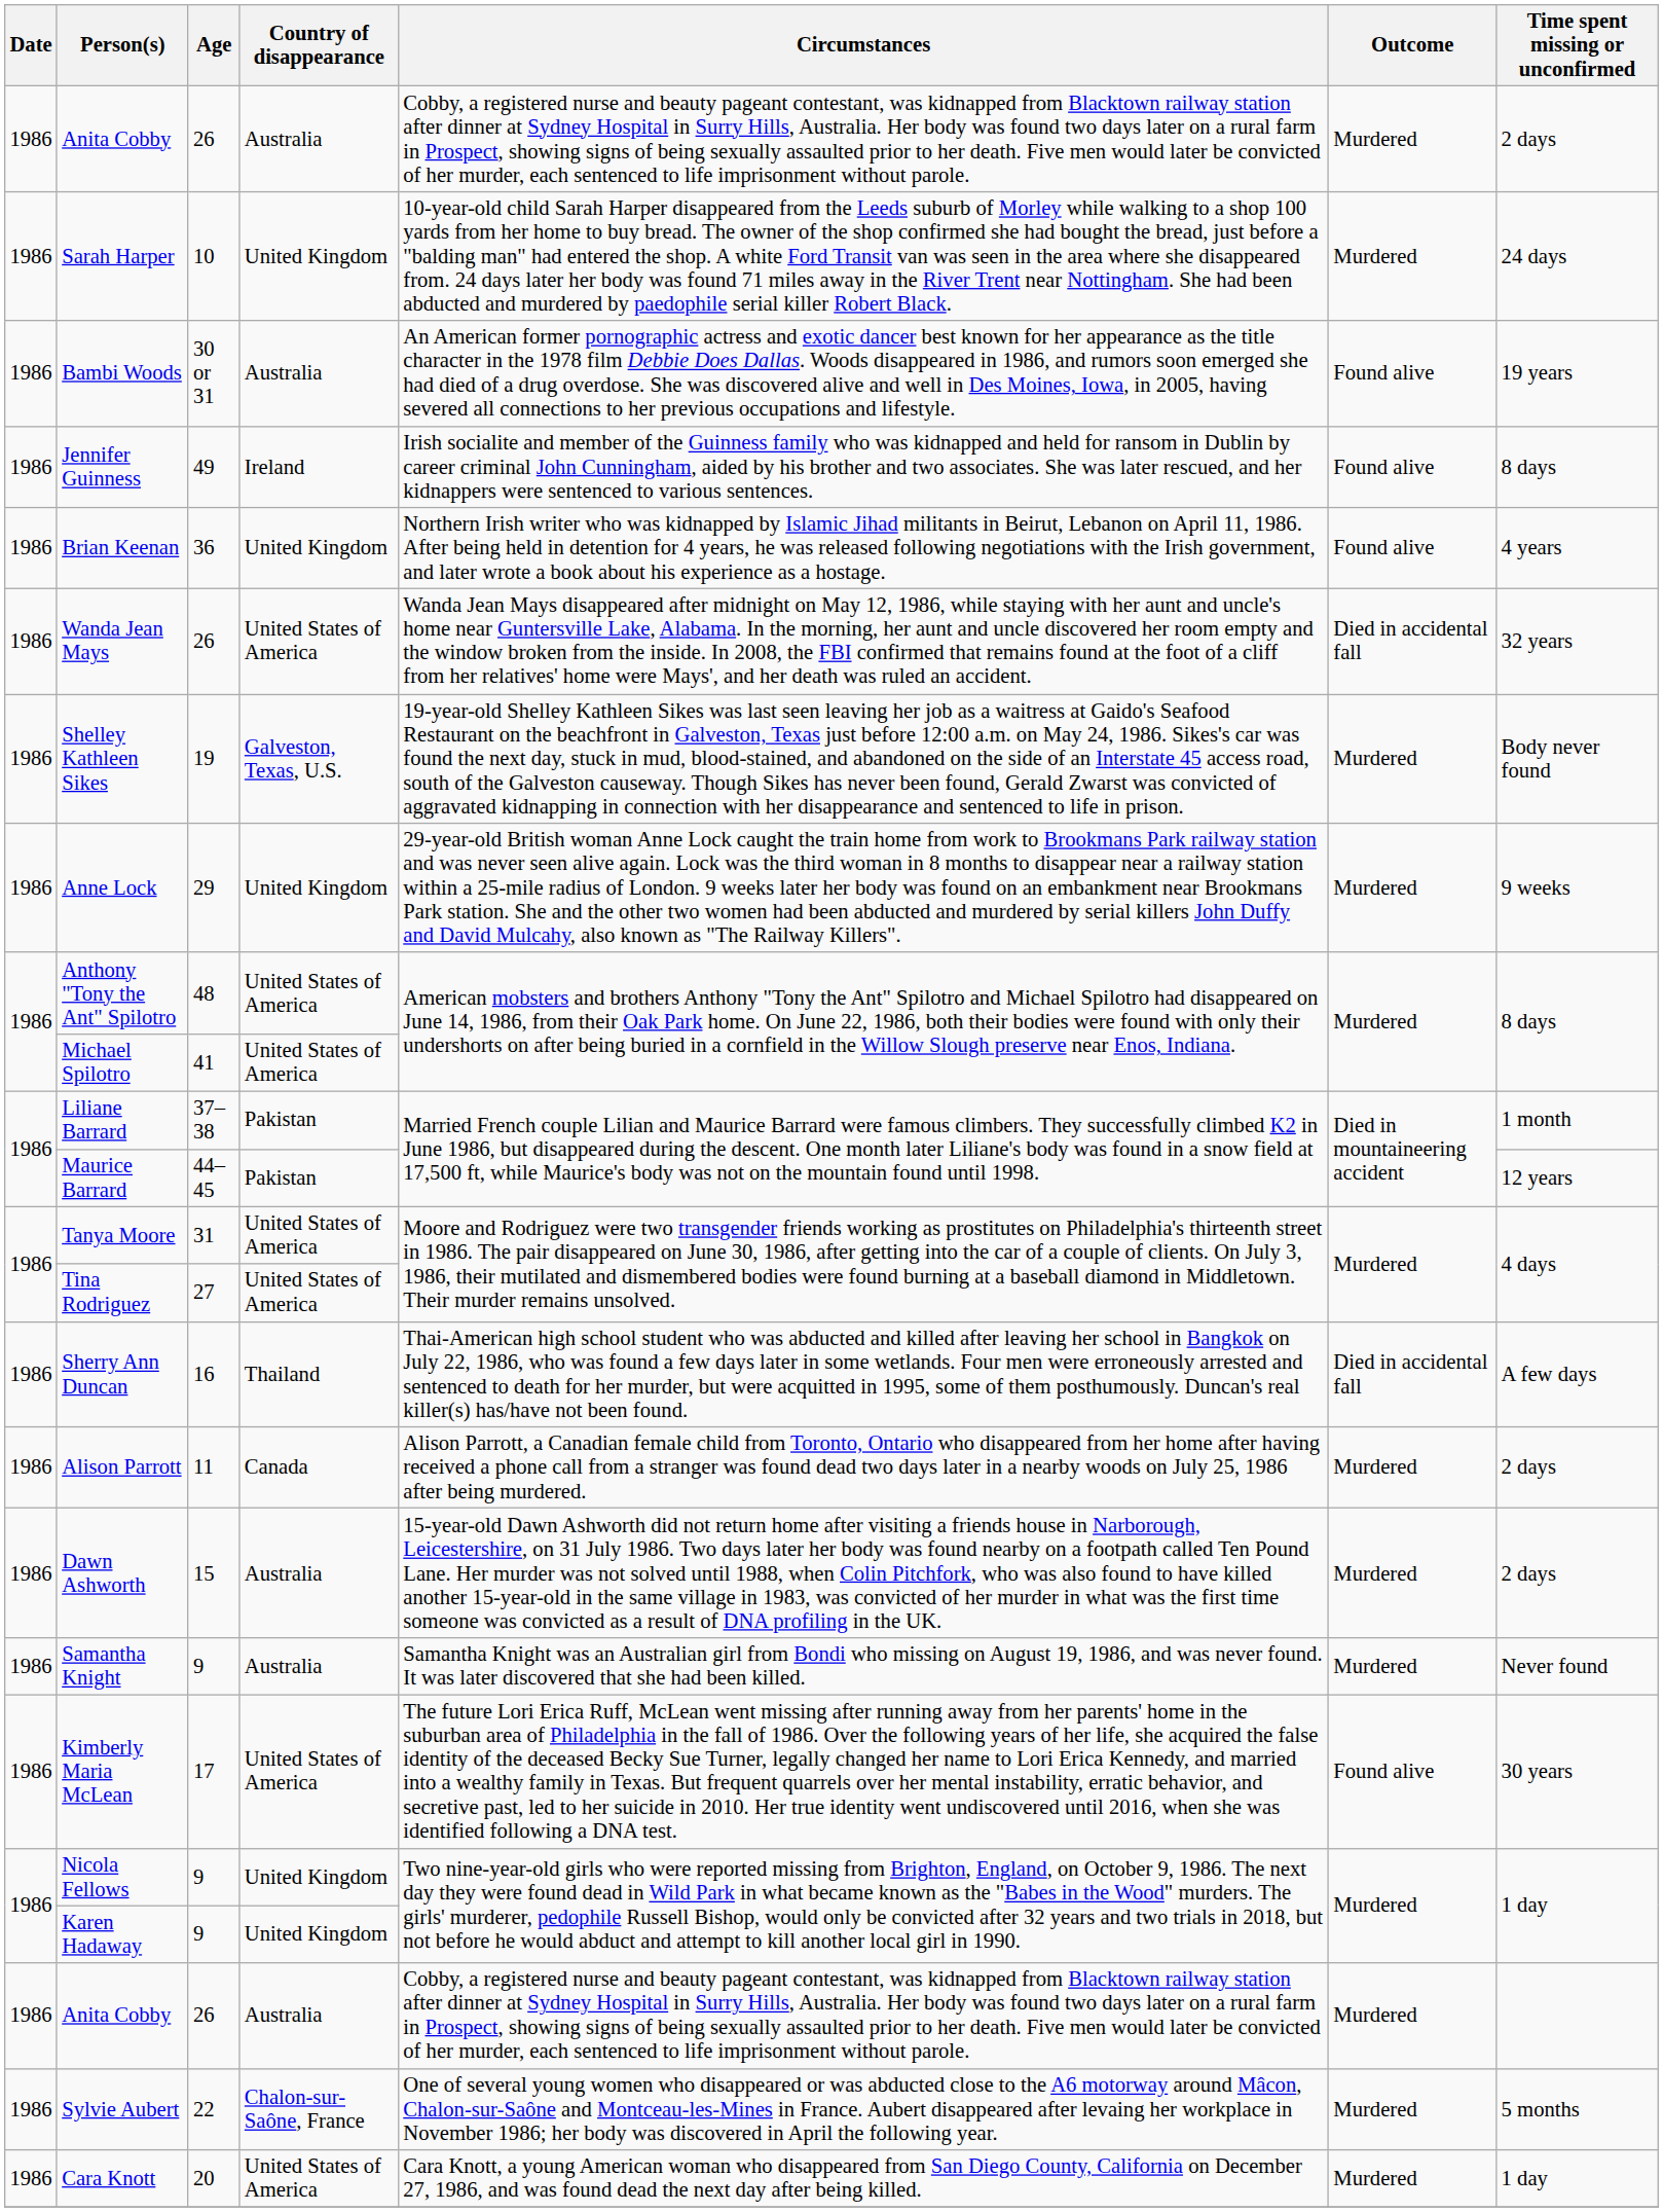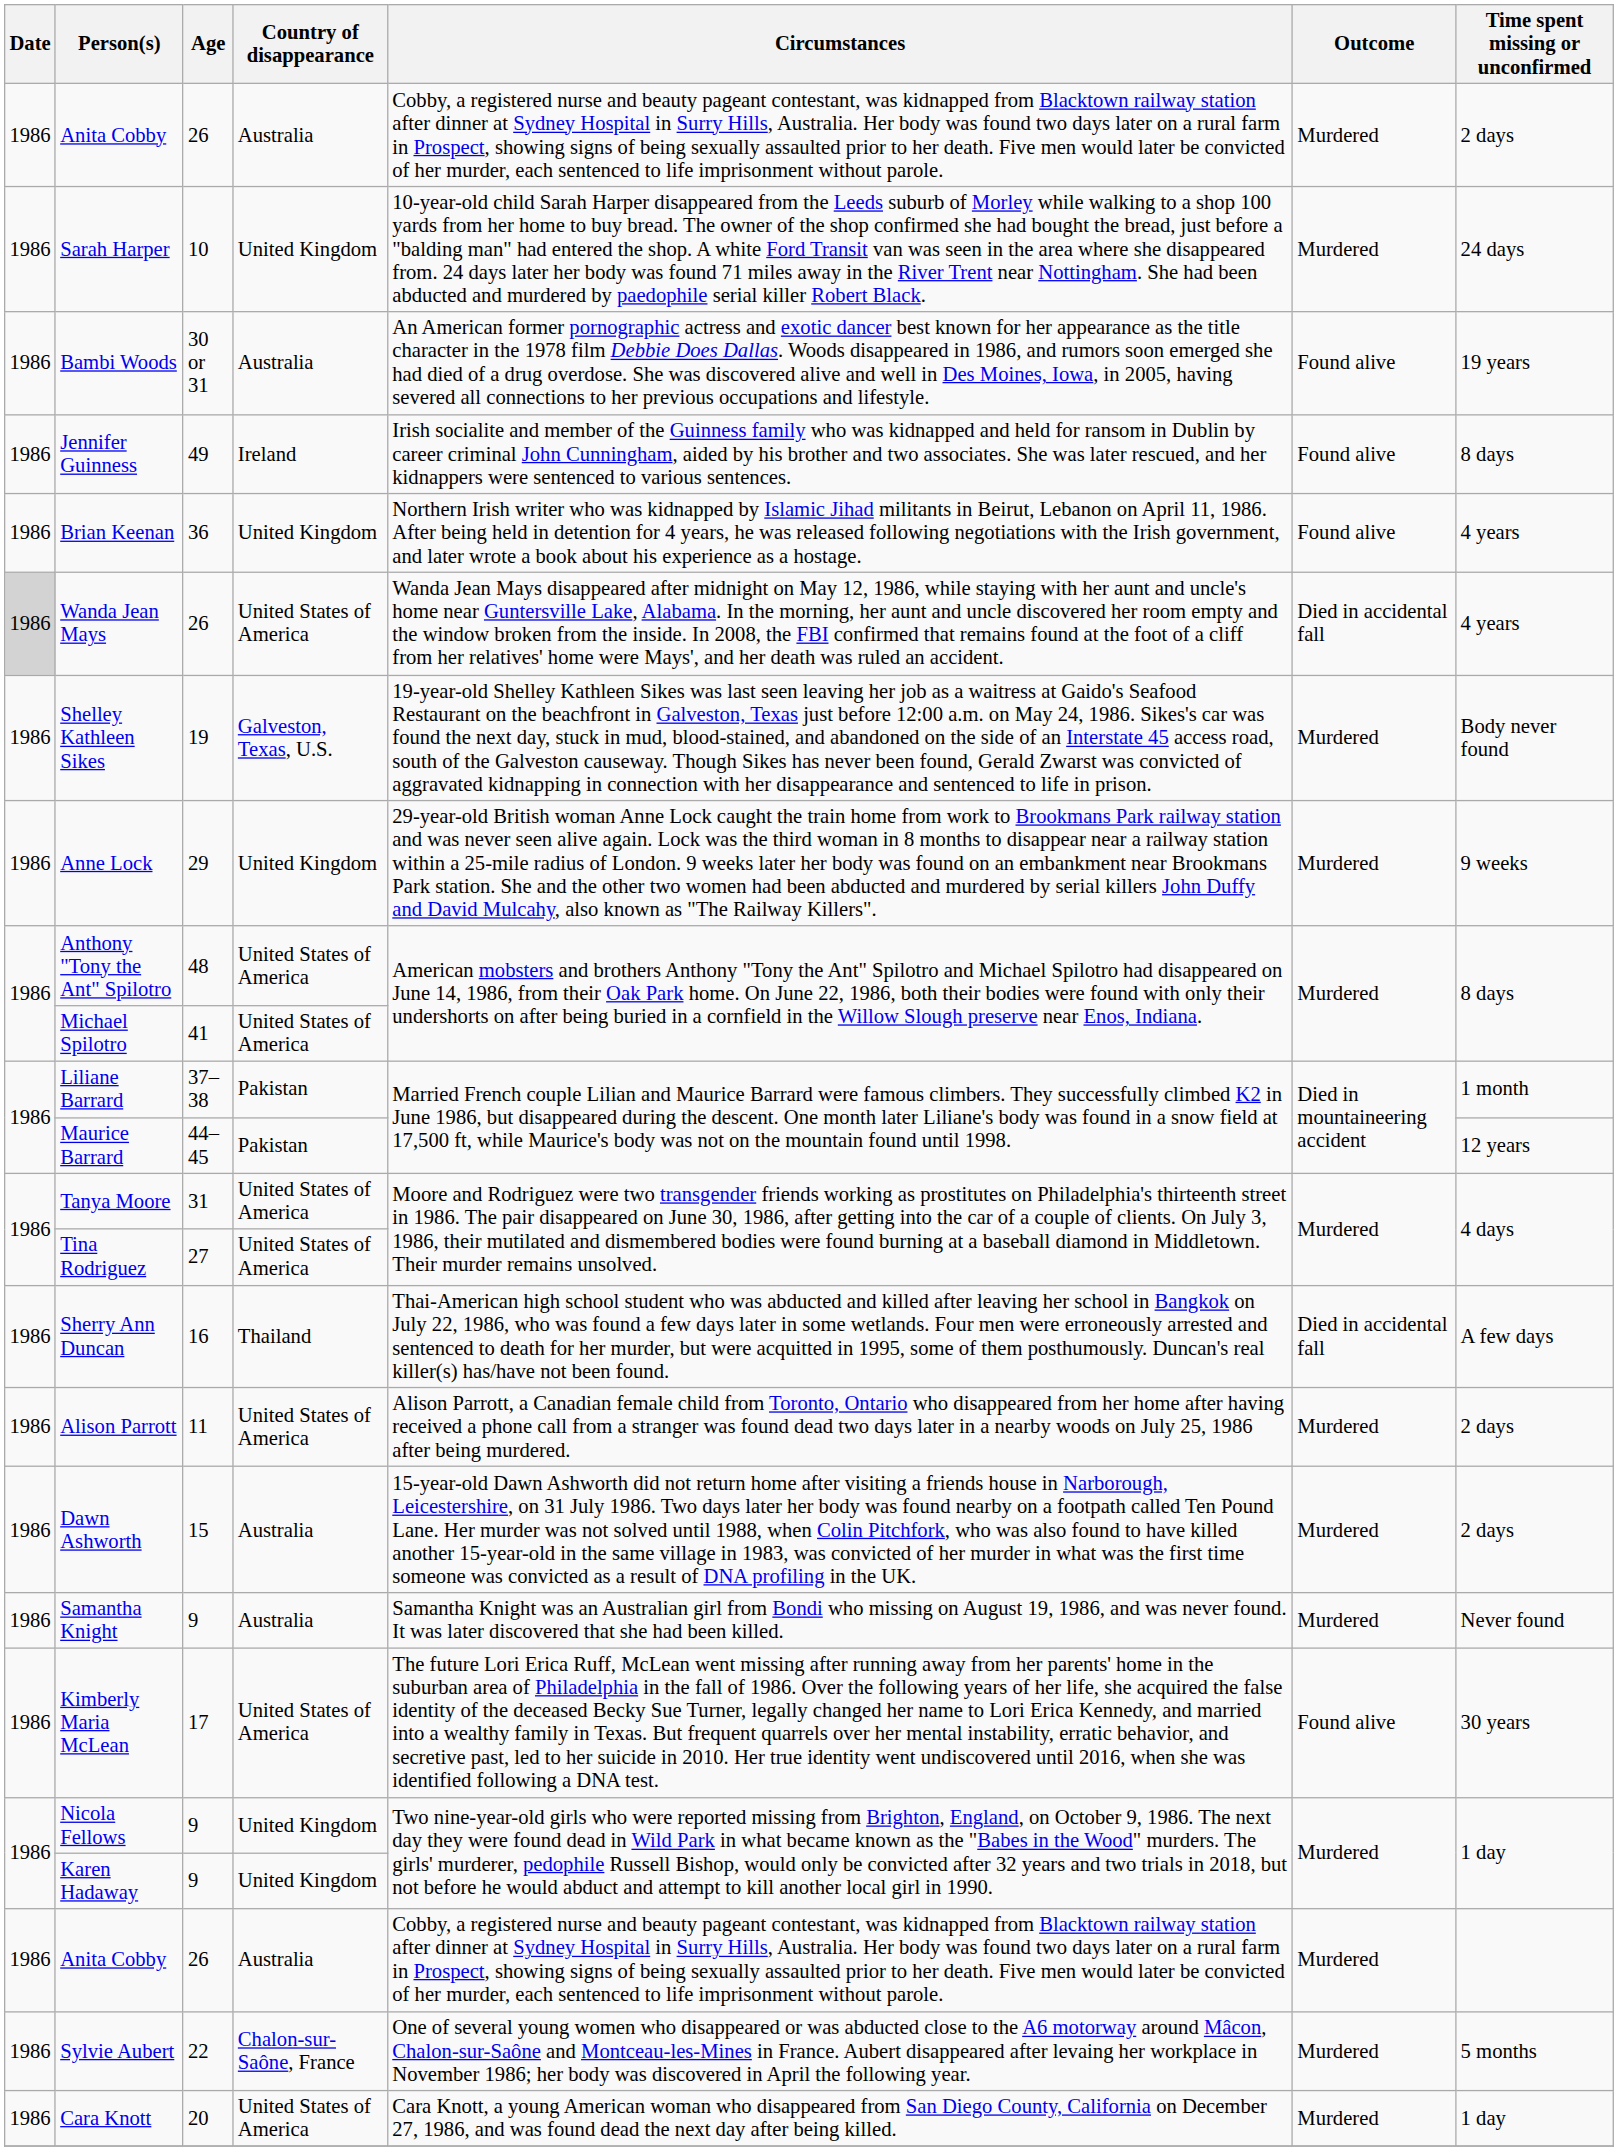Wanda Jean Mays | Date: no background -> lightgrey background
Wanda Jean Mays | Time spent missing or unconfirmed: 32 years -> 4 years
Alison Parrott | Country of disappearance: Canada -> United States of America
